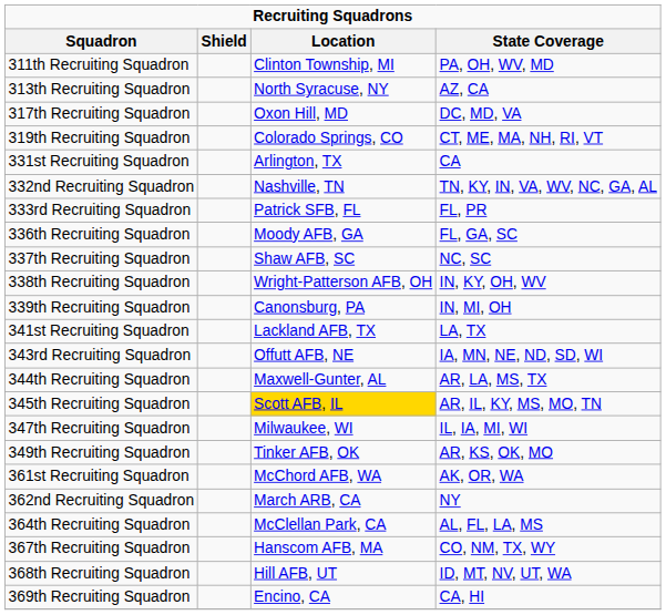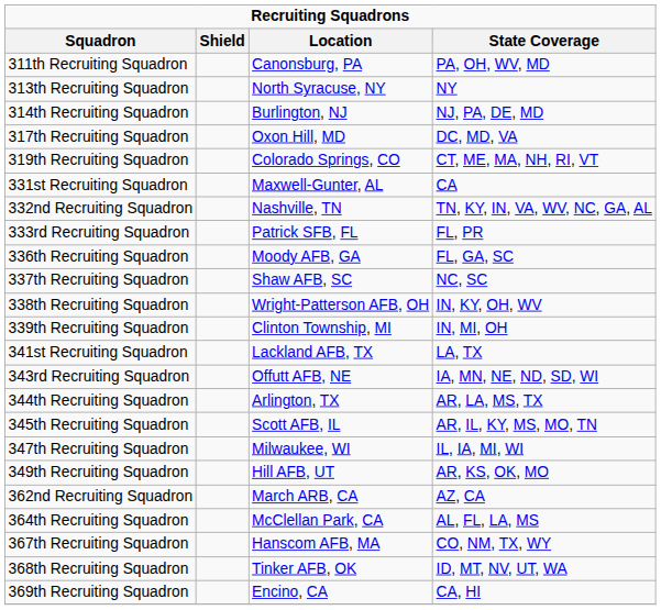311th Recruiting Squadron | Location: Clinton Township, MI -> Canonsburg, PA
313th Recruiting Squadron | State Coverage: AZ, CA -> NY
+ row: 314th Recruiting Squadron | Burlington, NJ | NJ, PA, DE, MD
331st Recruiting Squadron | Location: Arlington, TX -> Maxwell-Gunter, AL
339th Recruiting Squadron | Location: Canonsburg, PA -> Clinton Township, MI
344th Recruiting Squadron | Location: Maxwell-Gunter, AL -> Arlington, TX
345th Recruiting Squadron | Location: gold background -> no background
349th Recruiting Squadron | Location: Tinker AFB, OK -> Hill AFB, UT
- row: 361st Recruiting Squadron | McChord AFB, WA | AK, OR, WA
362nd Recruiting Squadron | State Coverage: NY -> AZ, CA
368th Recruiting Squadron | Location: Hill AFB, UT -> Tinker AFB, OK
